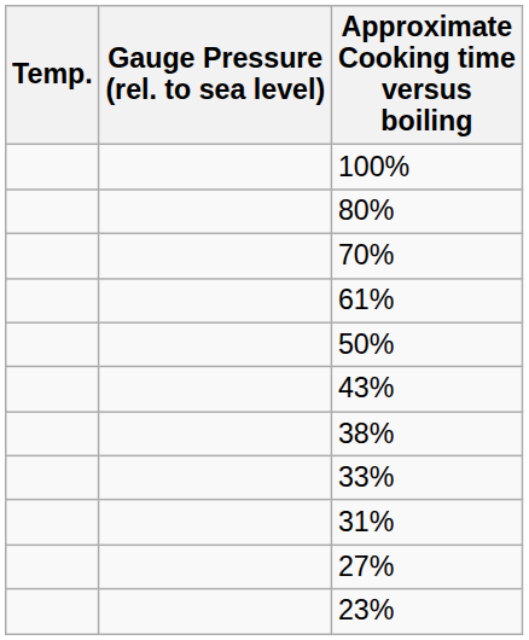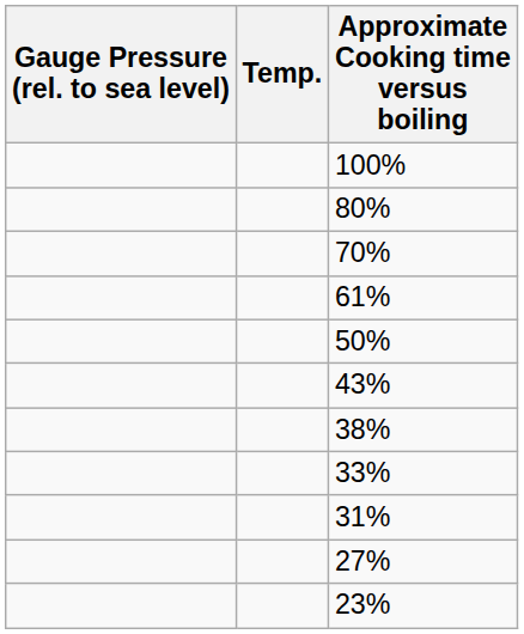columns swapped: Gauge Pressure (rel. to sea level) <-> Temp.
